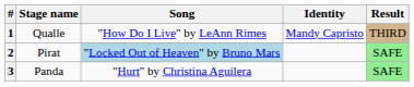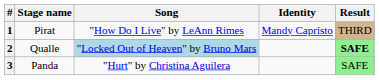1 | Stage name: Qualle -> Pirat
2 | Stage name: Pirat -> Qualle
2 | Result: normal -> bold
